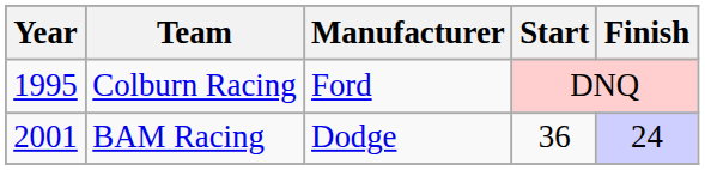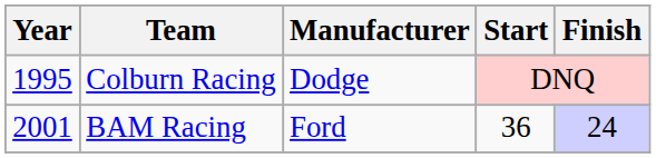Colburn Racing | Manufacturer: Ford -> Dodge
BAM Racing | Manufacturer: Dodge -> Ford
